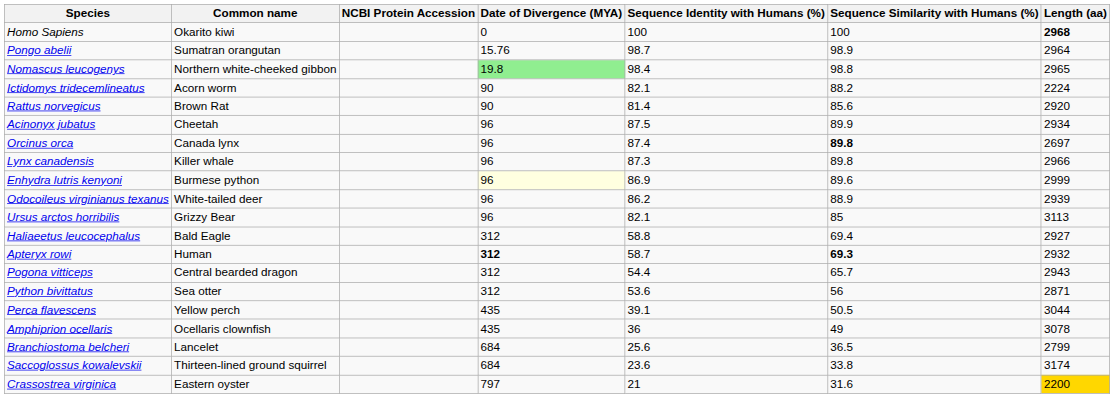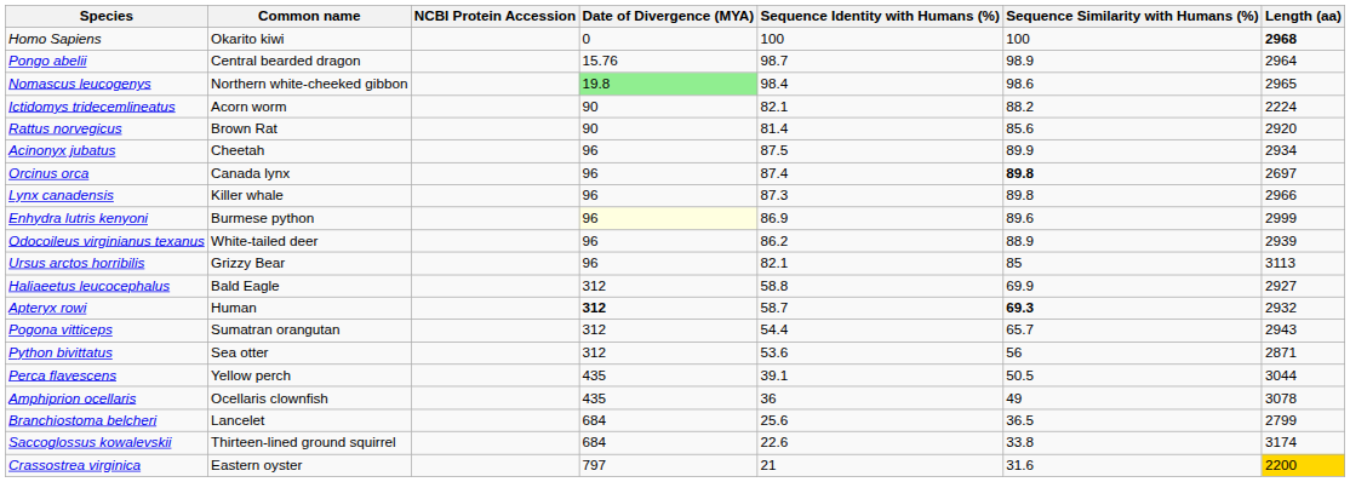Pongo abelii | Common name: Sumatran orangutan -> Central bearded dragon
Nomascus leucogenys | Sequence Similarity with Humans (%): 98.8 -> 98.6
Haliaeetus leucocephalus | Sequence Similarity with Humans (%): 69.4 -> 69.9
Pogona vitticeps | Common name: Central bearded dragon -> Sumatran orangutan
Saccoglossus kowalevskii | Sequence Identity with Humans (%): 23.6 -> 22.6
